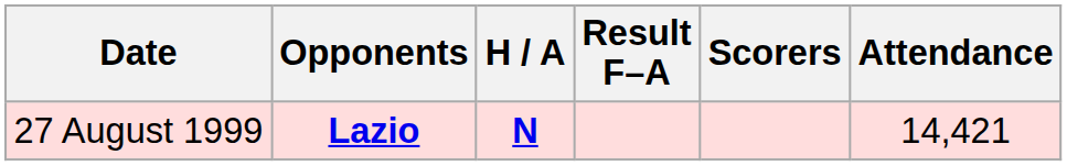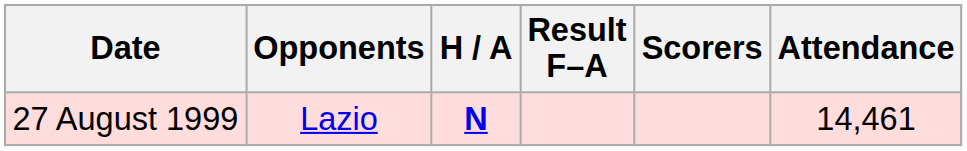27 August 1999 | Opponents: bold -> normal
27 August 1999 | Attendance: 14,421 -> 14,461
